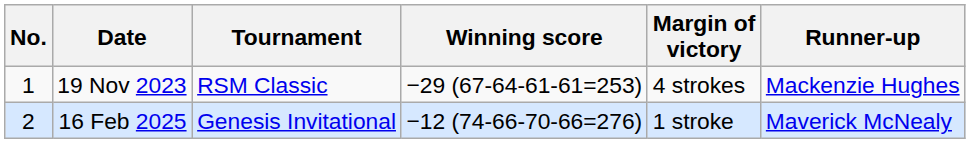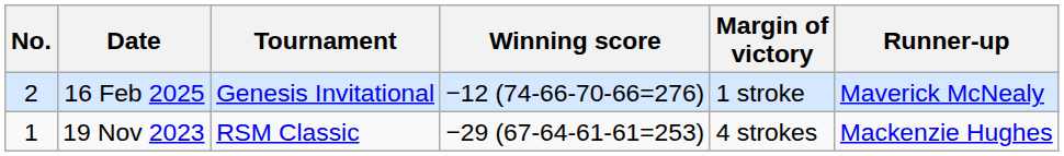rows swapped: 19 Nov 2023 <-> 16 Feb 2025
